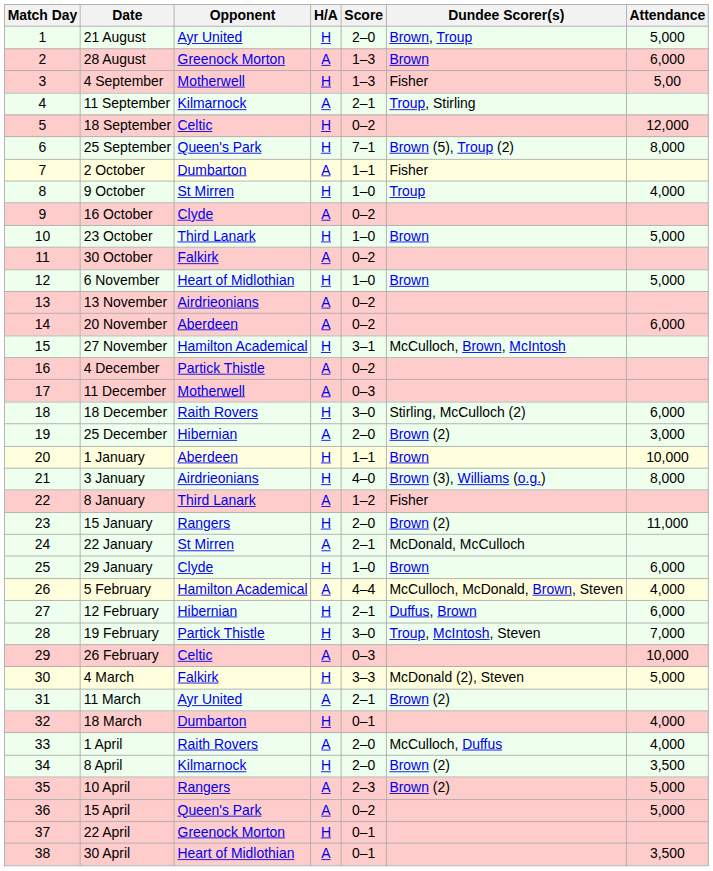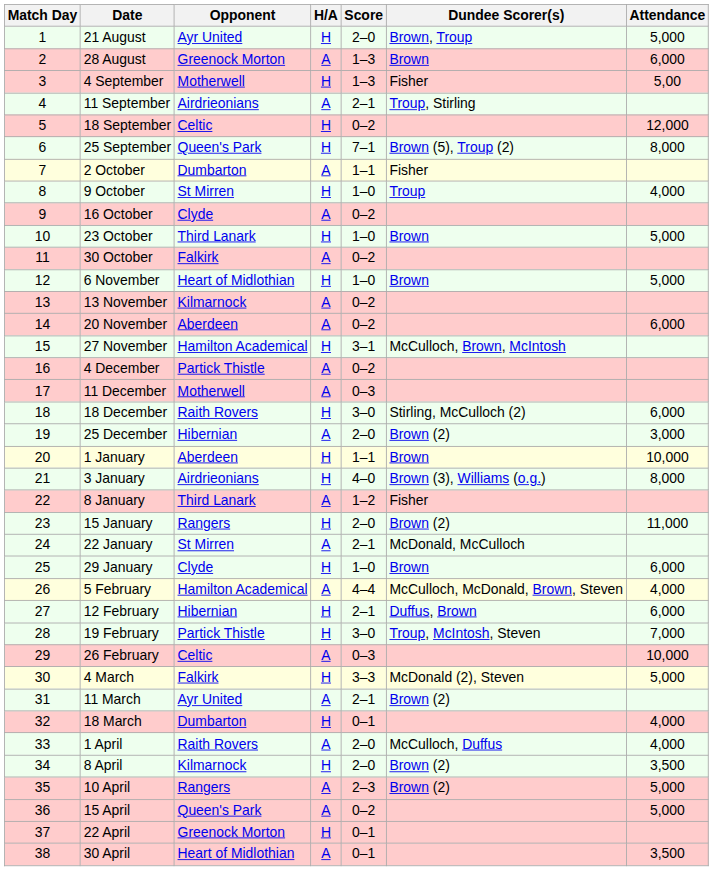11 September | Opponent: Kilmarnock -> Airdrieonians
13 November | Opponent: Airdrieonians -> Kilmarnock
